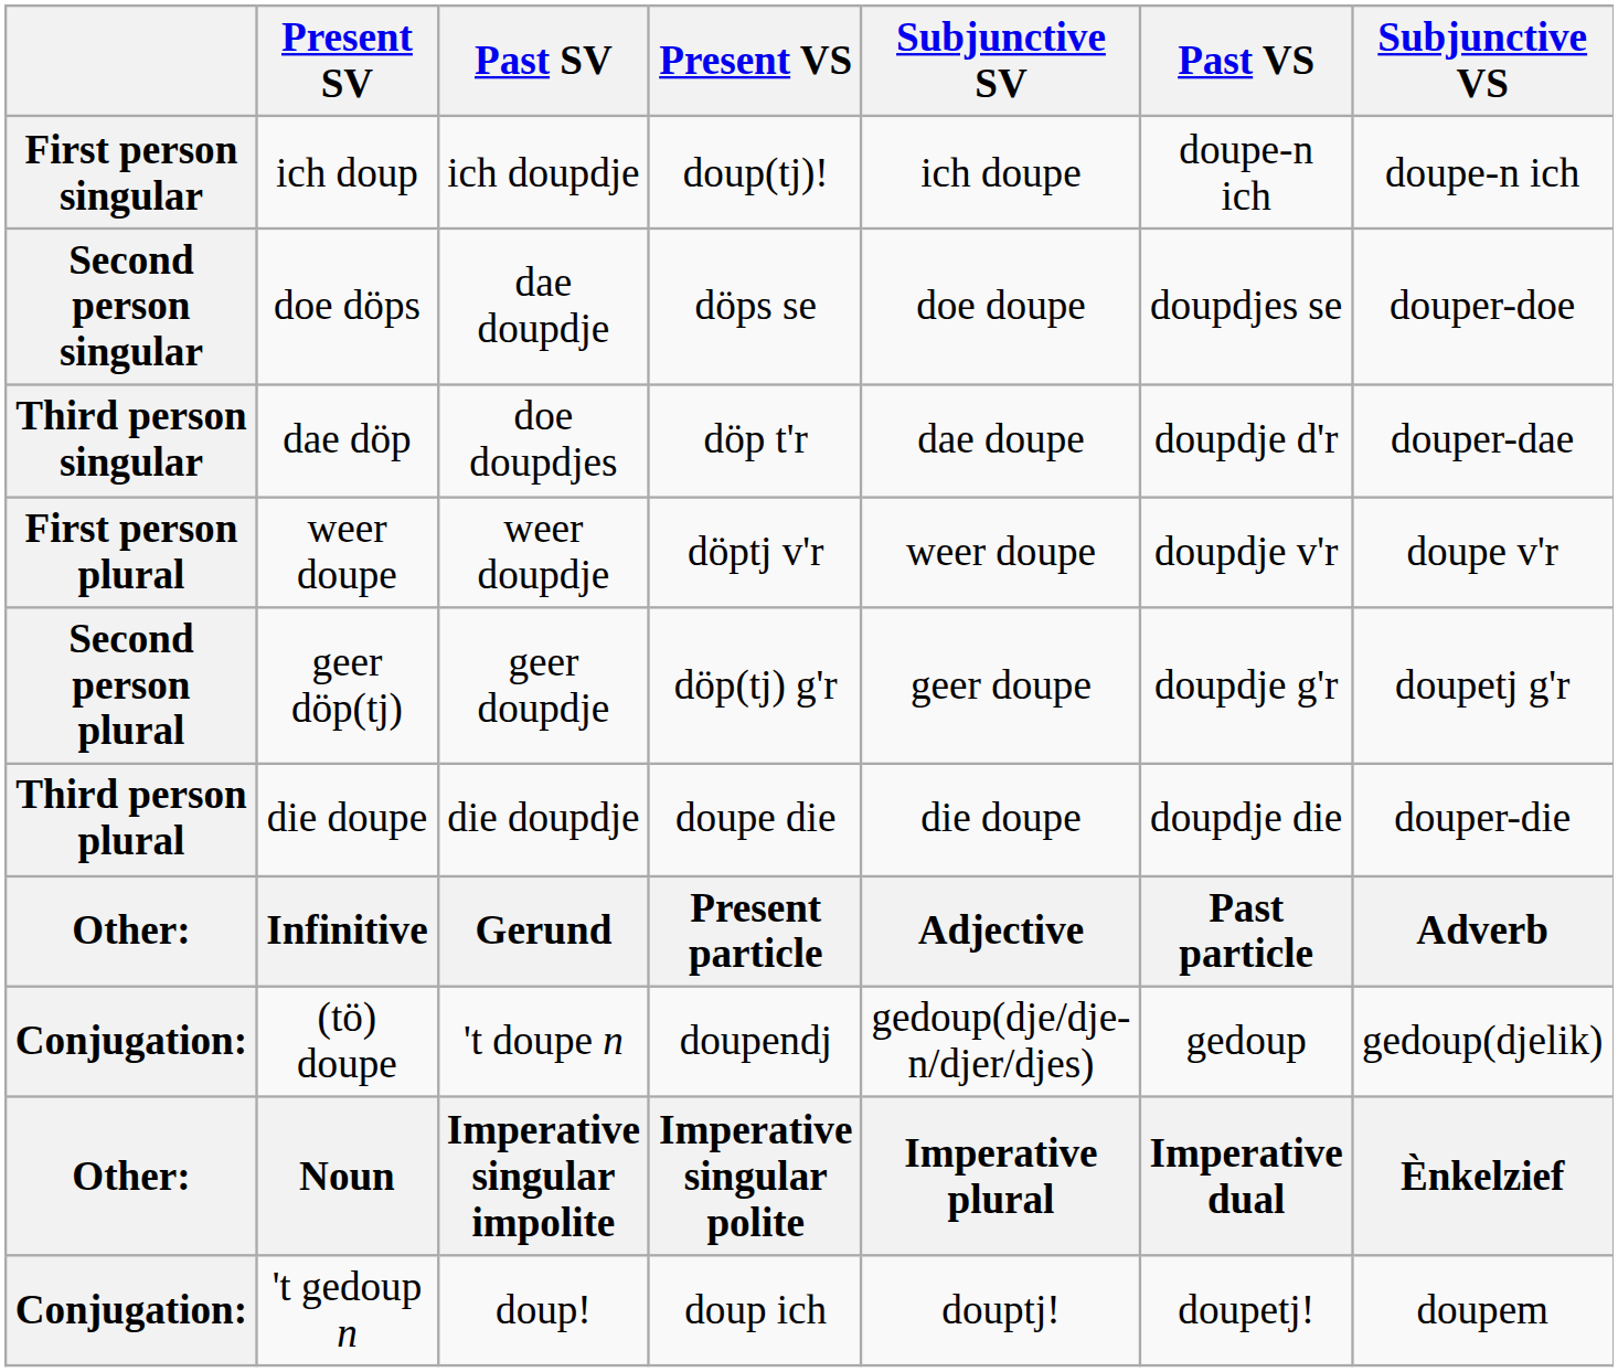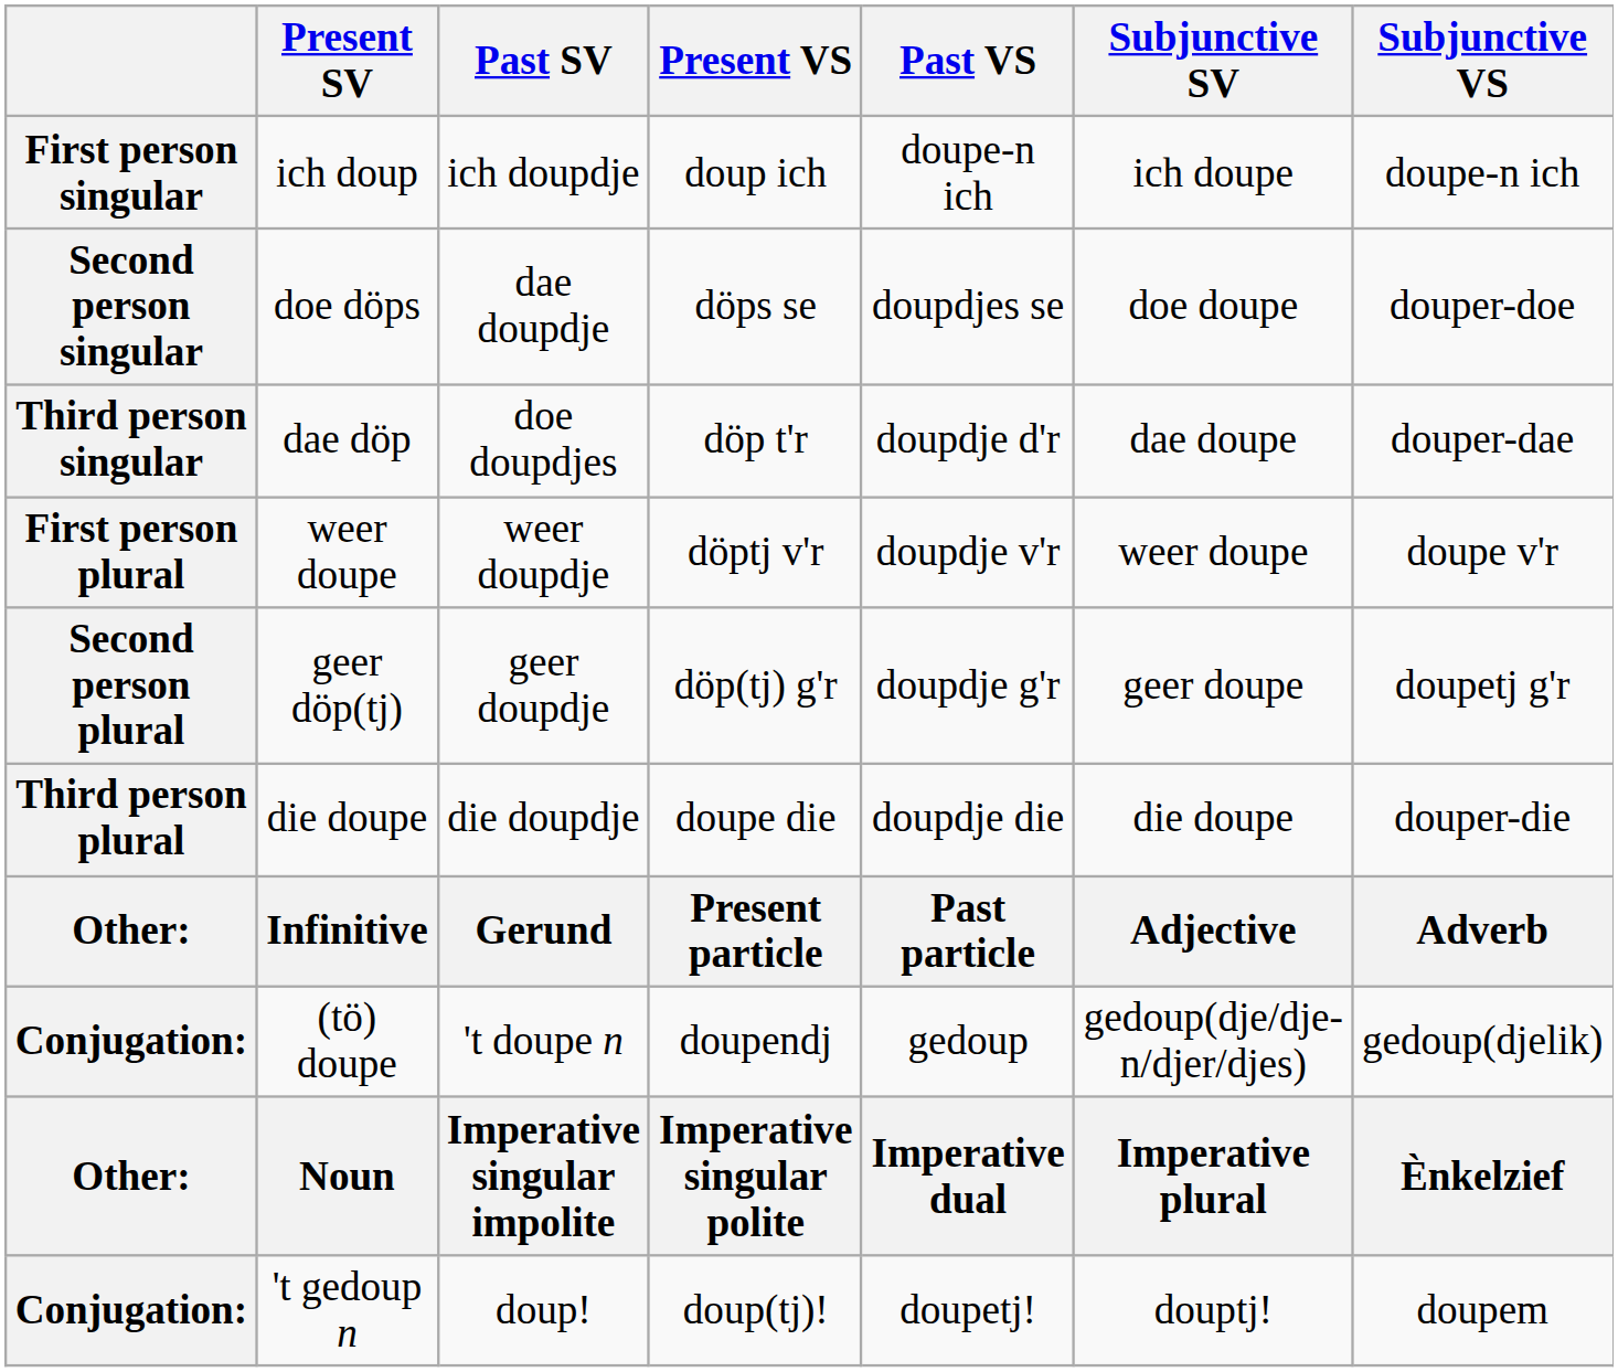columns swapped: Past VS <-> Subjunctive SV
ich doup | Present VS: doup(tj)! -> doup ich
't gedoup n | Present VS: doup ich -> doup(tj)!
